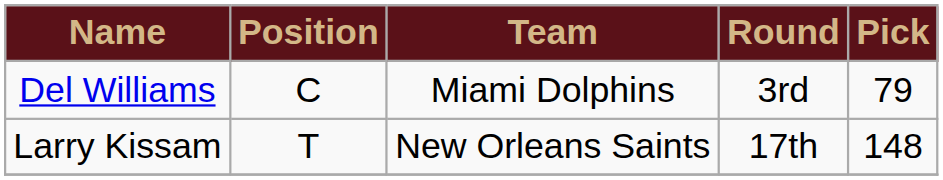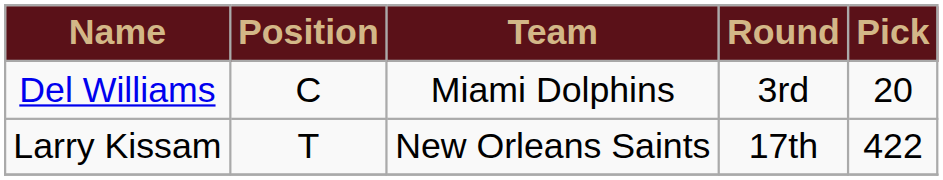Del Williams | Pick: 79 -> 20
Larry Kissam | Pick: 148 -> 422
